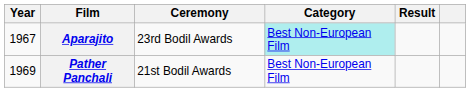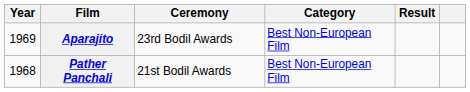Aparajito | Year: 1967 -> 1969
Aparajito | Category: paleturquoise background -> no background
Pather Panchali | Year: 1969 -> 1968
